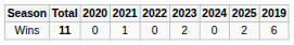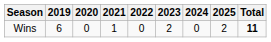columns swapped: 2019 <-> Total
